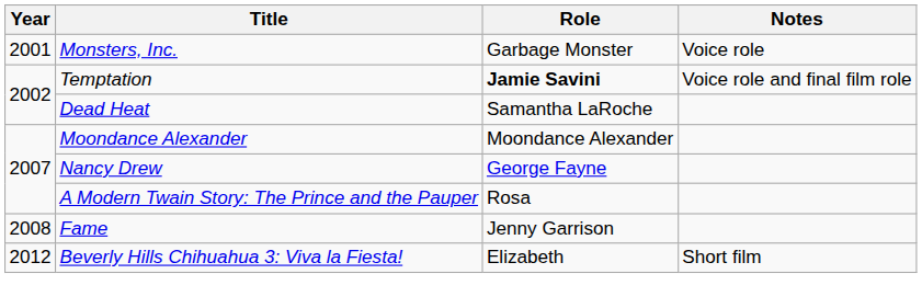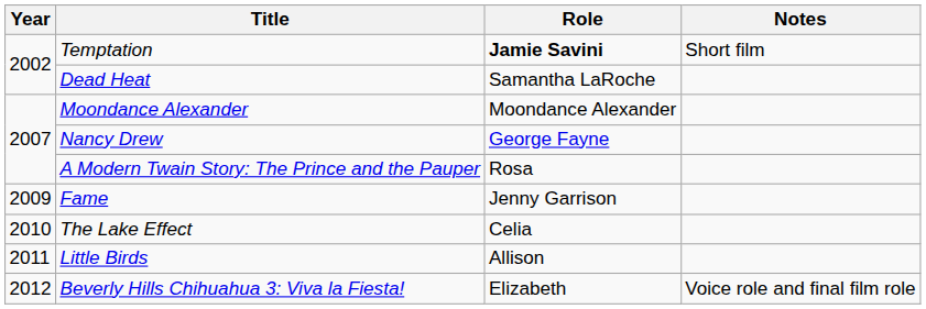- row: 2001 | Monsters, Inc. | Garbage Monster | Voice role
Temptation | Notes: Voice role and final film role -> Short film
Fame | Year: 2008 -> 2009
+ row: 2010 | The Lake Effect | Celia
+ row: 2011 | Little Birds | Allison
Beverly Hills Chihuahua 3: Viva la Fiesta! | Notes: Short film -> Voice role and final film role
